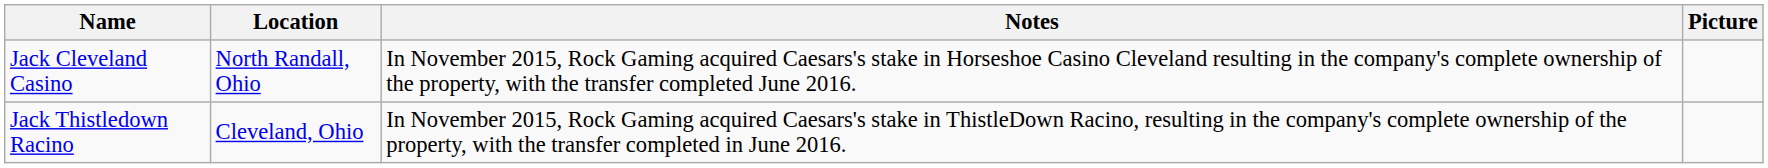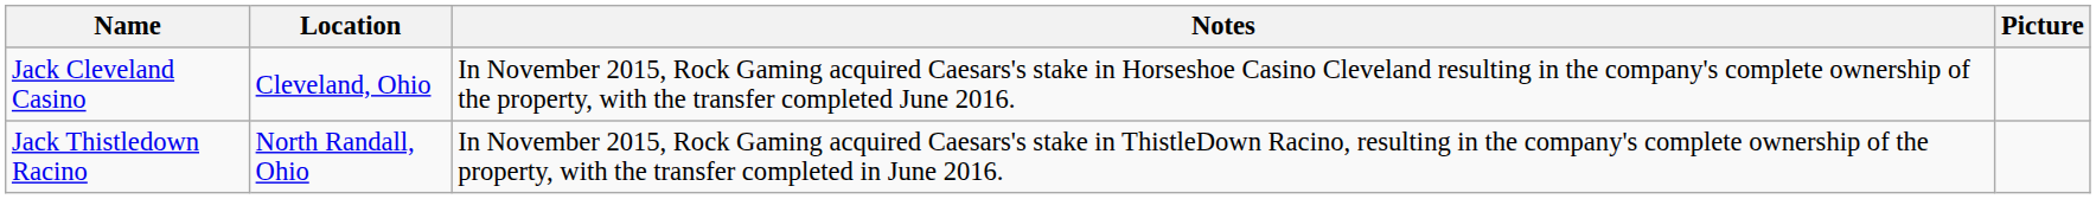Jack Cleveland Casino | Location: North Randall, Ohio -> Cleveland, Ohio
Jack Thistledown Racino | Location: Cleveland, Ohio -> North Randall, Ohio
